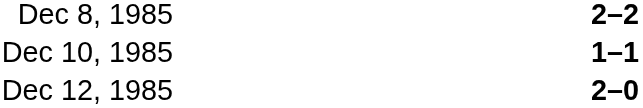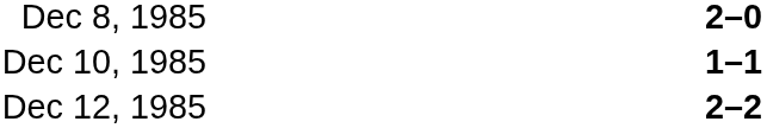Dec 8, 1985 | column 3: 2–2 -> 2–0
Dec 12, 1985 | column 3: 2–0 -> 2–2
